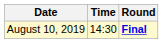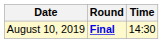columns swapped: Time <-> Round
